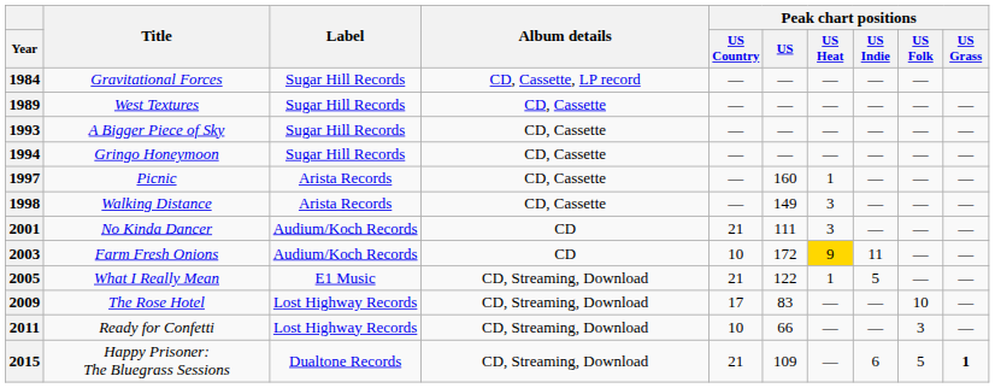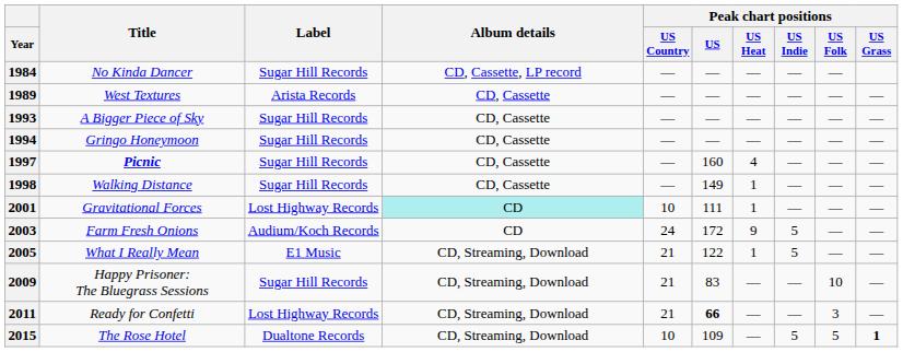1984 | Title: Gravitational Forces -> No Kinda Dancer
1989 | Label: Sugar Hill Records -> Arista Records
1997 | Title: normal -> bold
1997 | Label: Arista Records -> Sugar Hill Records
1997 | Peak chart positions / US Heat: 1 -> 4
1998 | Label: Arista Records -> Sugar Hill Records
1998 | Peak chart positions / US Heat: 3 -> 1
2001 | Title: No Kinda Dancer -> Gravitational Forces
2001 | Label: Audium/Koch Records -> Lost Highway Records
2001 | Album details: no background -> paleturquoise background
2001 | Peak chart positions / US Country: 21 -> 10
2001 | Peak chart positions / US Heat: 3 -> 1
2003 | Peak chart positions / US Country: 10 -> 24
2003 | Peak chart positions / US Heat: gold background -> no background
2003 | Peak chart positions / US Indie: 11 -> 5
2009 | Title: The Rose Hotel -> Happy Prisoner: The Bluegrass Sessions
2009 | Label: Lost Highway Records -> Sugar Hill Records
2009 | Peak chart positions / US Country: 17 -> 21
2011 | Peak chart positions / US Country: 10 -> 21
2011 | Peak chart positions / US: normal -> bold
2015 | Title: Happy Prisoner: The Bluegrass Sessions -> The Rose Hotel
2015 | Peak chart positions / US Country: 21 -> 10
2015 | Peak chart positions / US Indie: 6 -> 5
